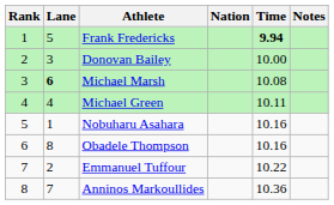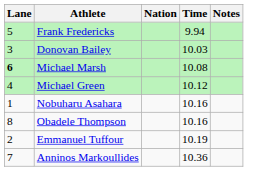- column: Rank | 1 | 2 | 3 | 4 | 5 | 6 | 7 | 8
Frank Fredericks | Time: bold -> normal
Donovan Bailey | Time: 10.00 -> 10.03
Michael Green | Time: 10.11 -> 10.12
Emmanuel Tuffour | Time: 10.22 -> 10.19
